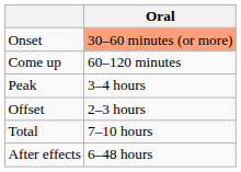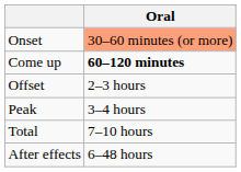Come up | Oral: normal -> bold
rows swapped: Peak <-> Offset
